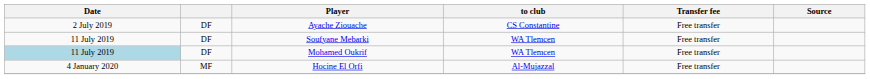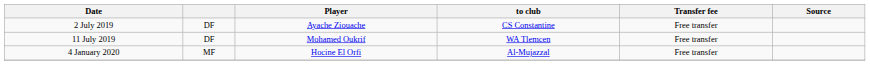- row: 11 July 2019 | DF | Soufyane Mebarki | WA Tlemcen | Free transfer
Mohamed Oukrif | Date: lightblue background -> no background
